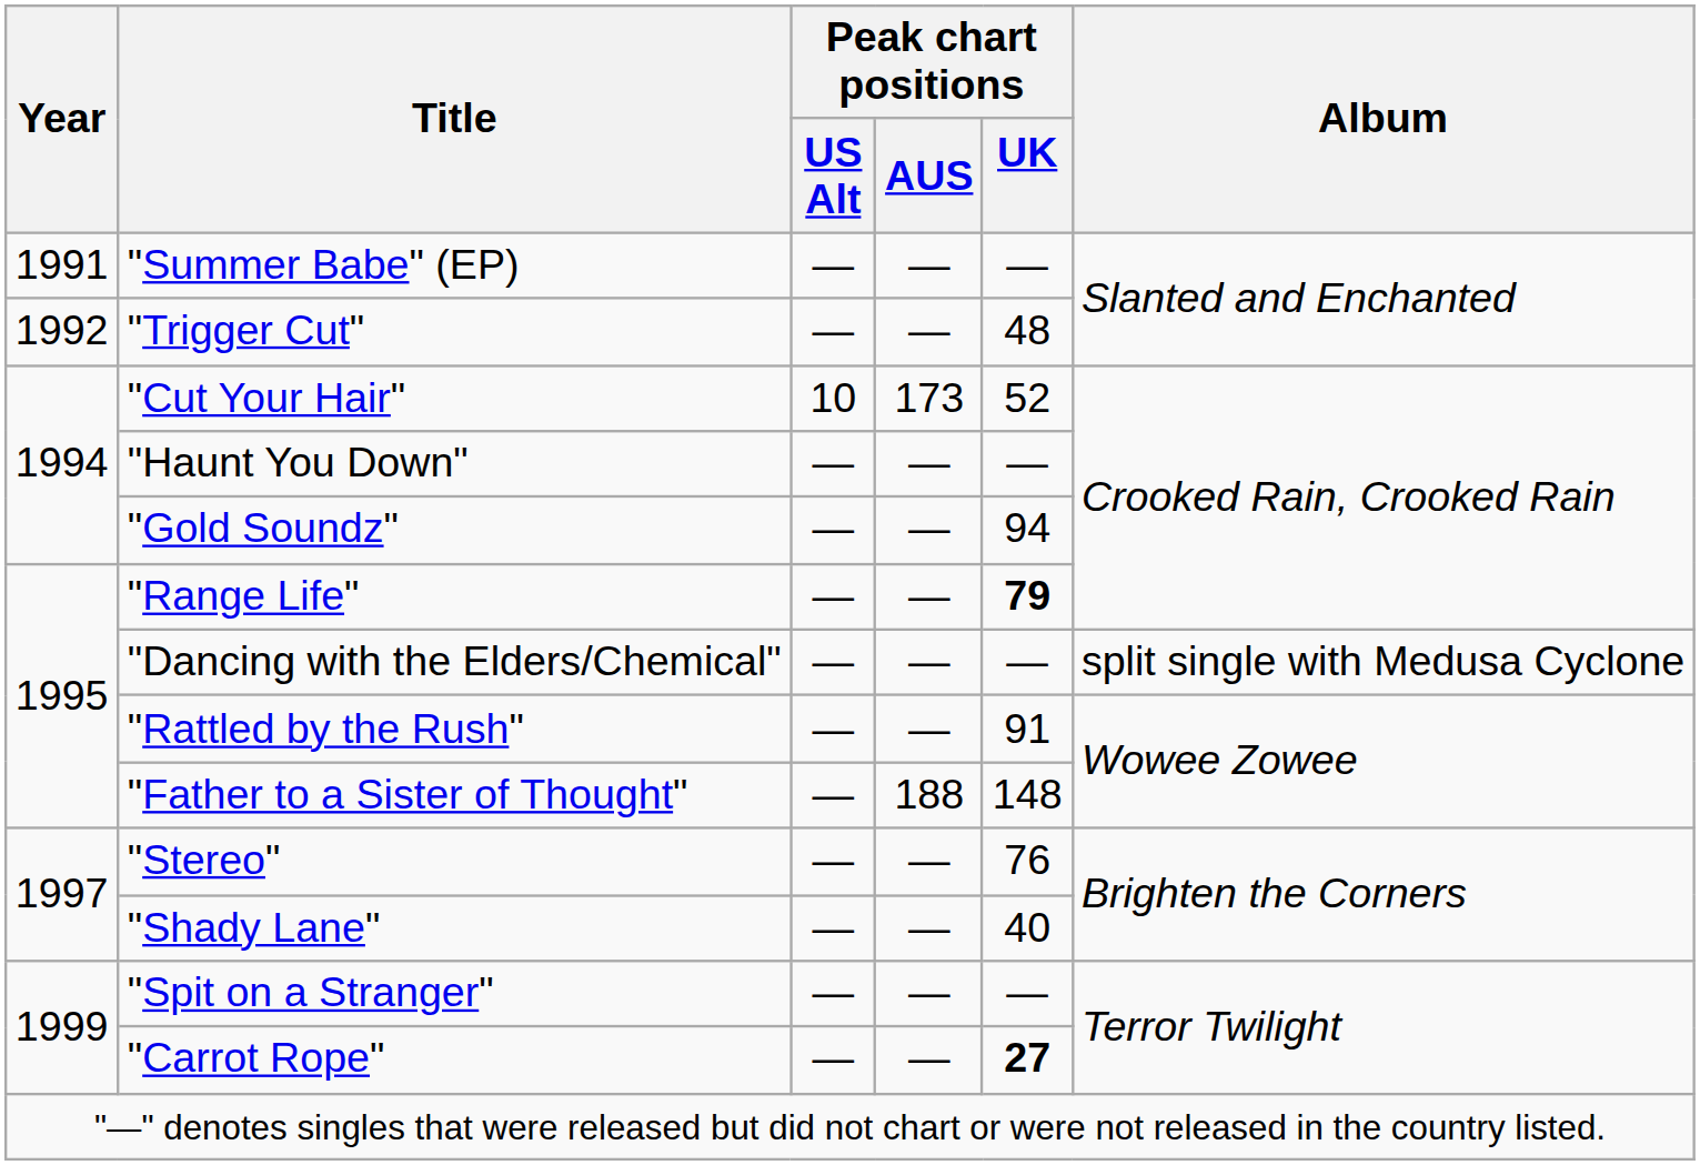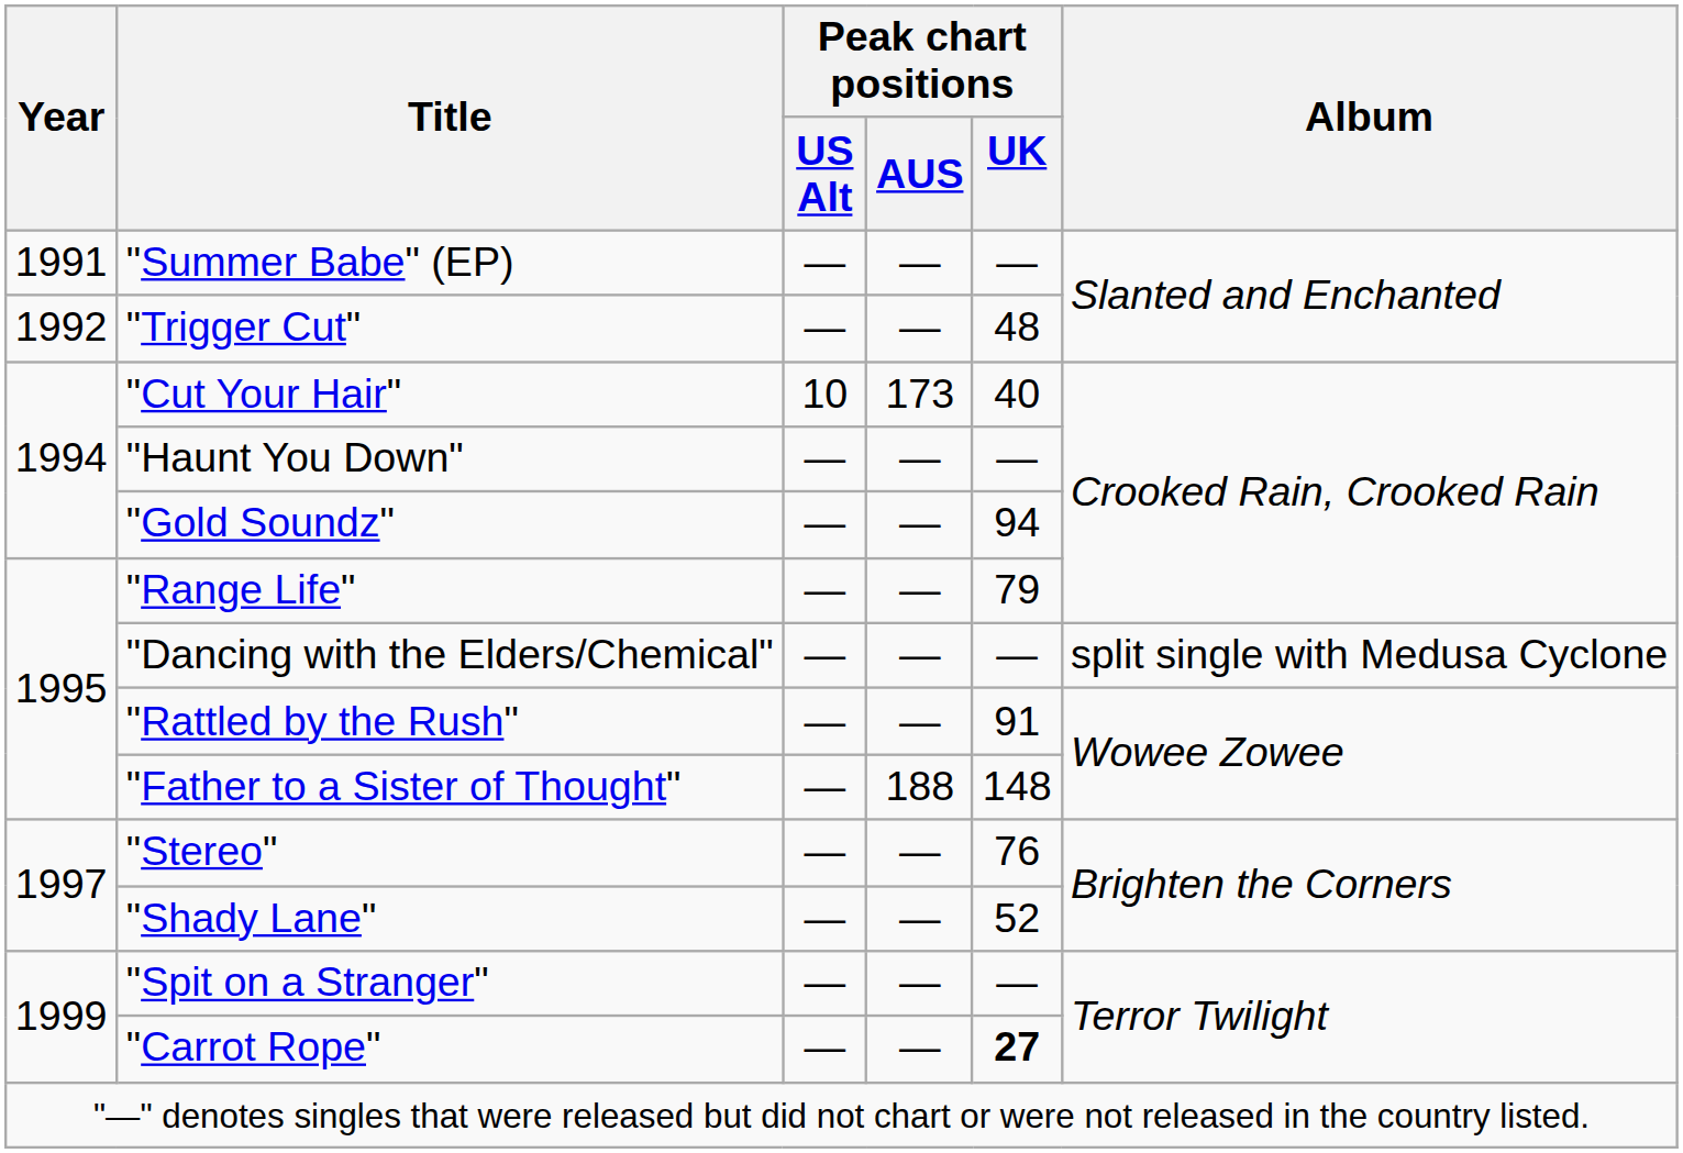"Cut Your Hair" | Peak chart positions / UK: 52 -> 40
"Range Life" | Peak chart positions / UK: bold -> normal
"Shady Lane" | Peak chart positions / UK: 40 -> 52
